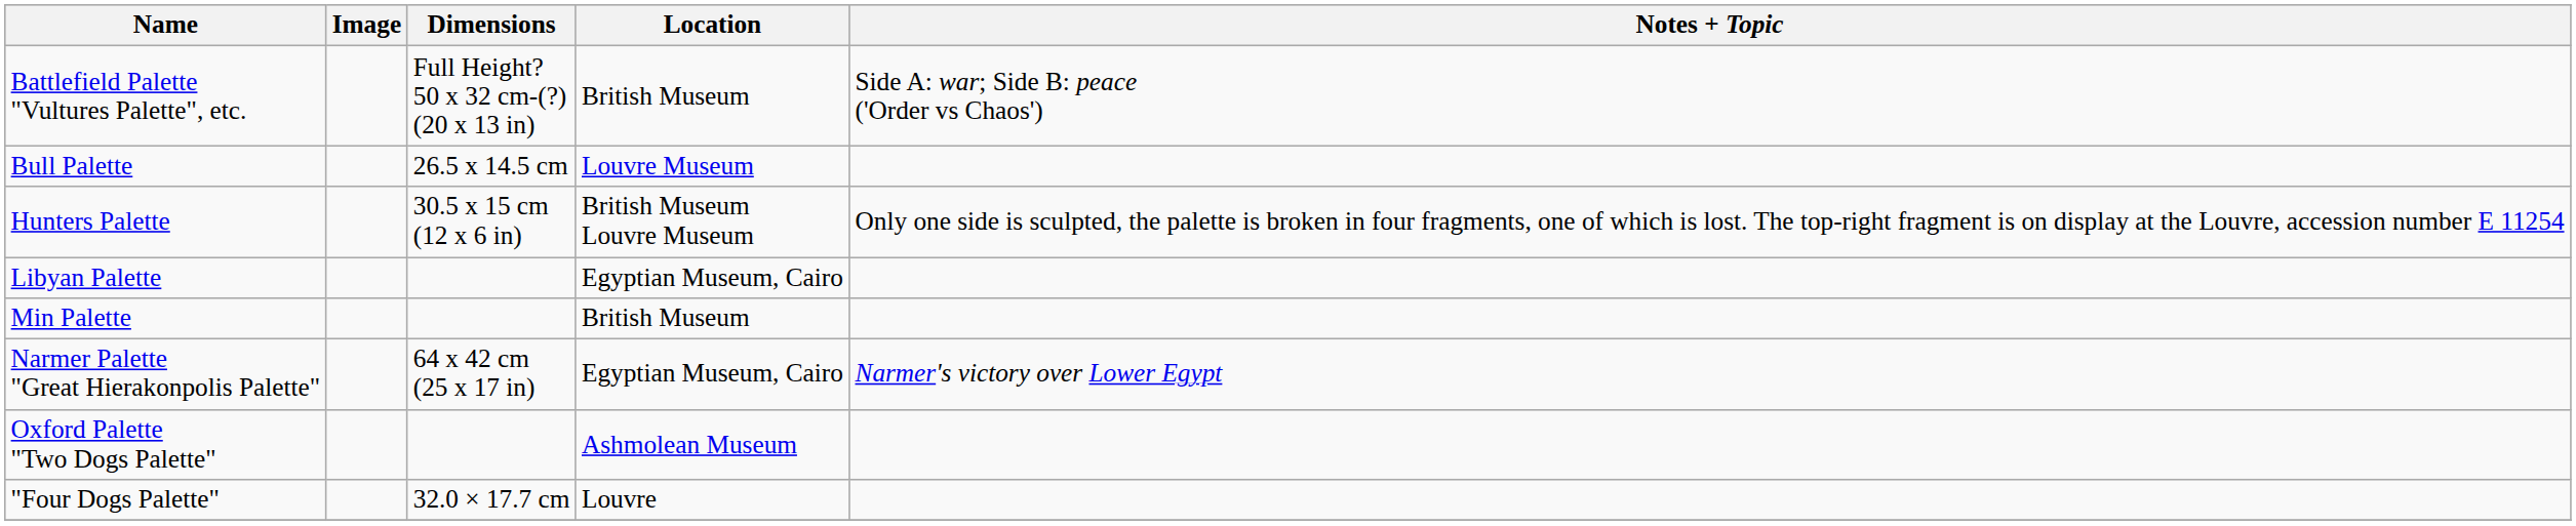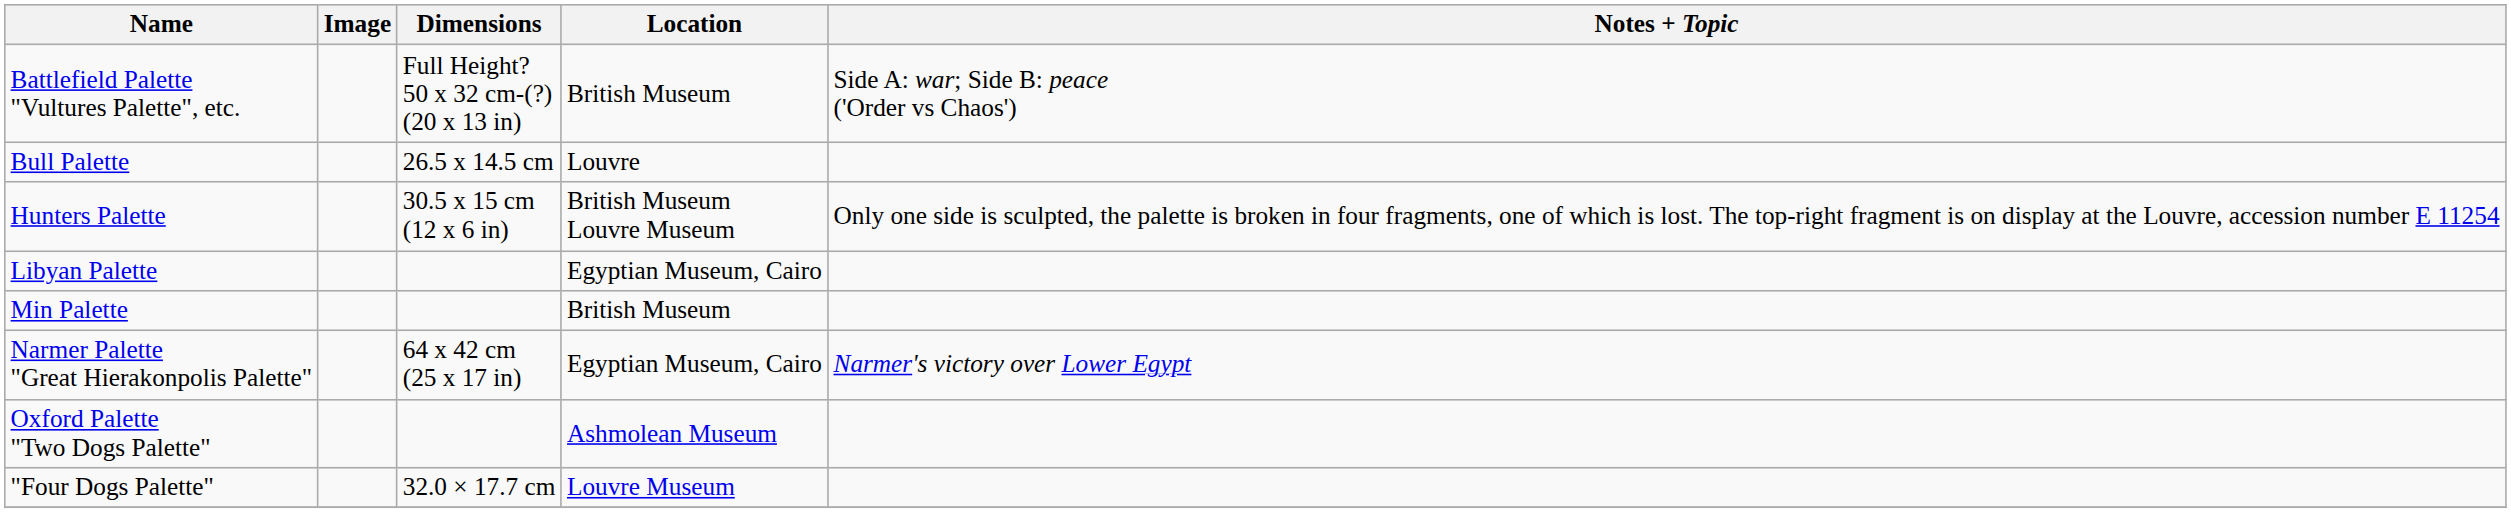Bull Palette | Location: Louvre Museum -> Louvre
"Four Dogs Palette" | Location: Louvre -> Louvre Museum
